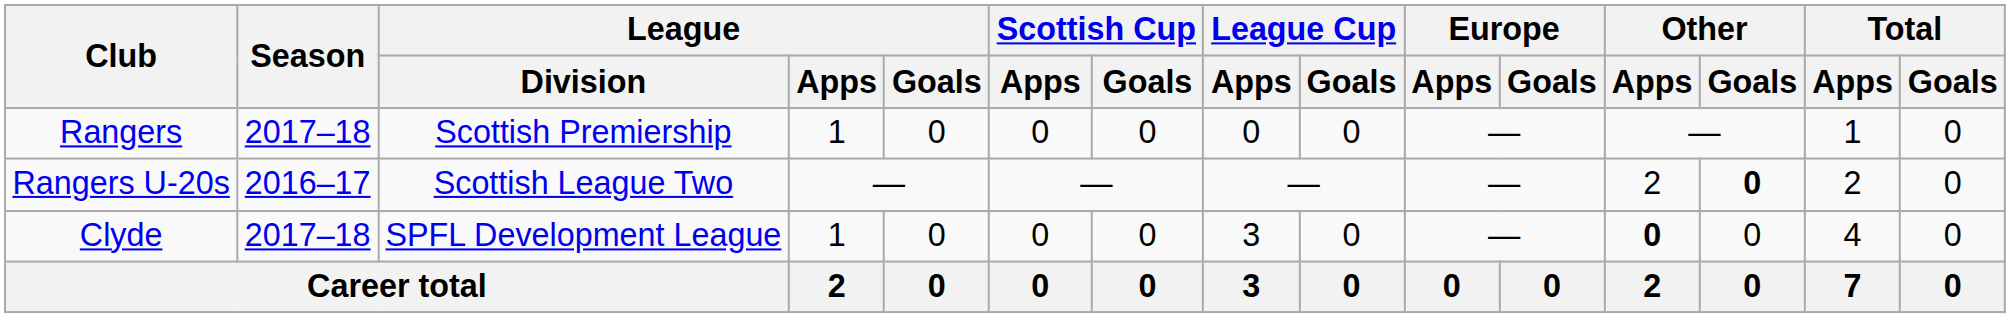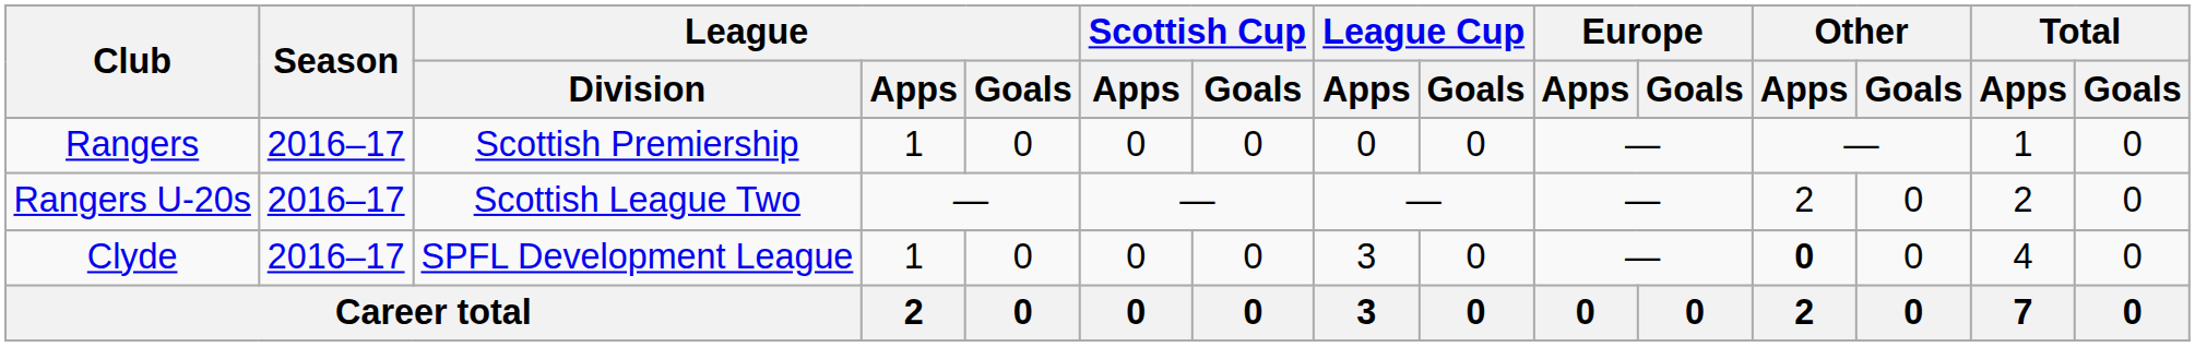Rangers | Season: 2017–18 -> 2016–17
Rangers U-20s | Other / Goals: bold -> normal
Clyde | Season: 2017–18 -> 2016–17
